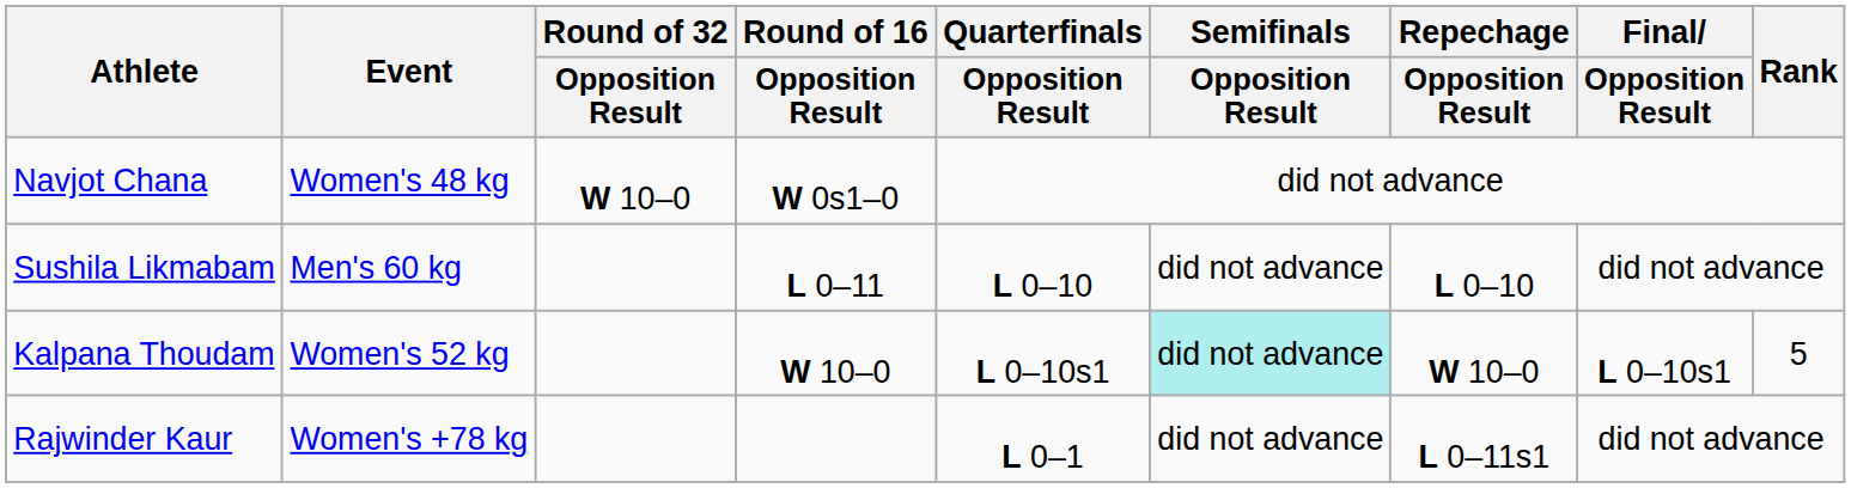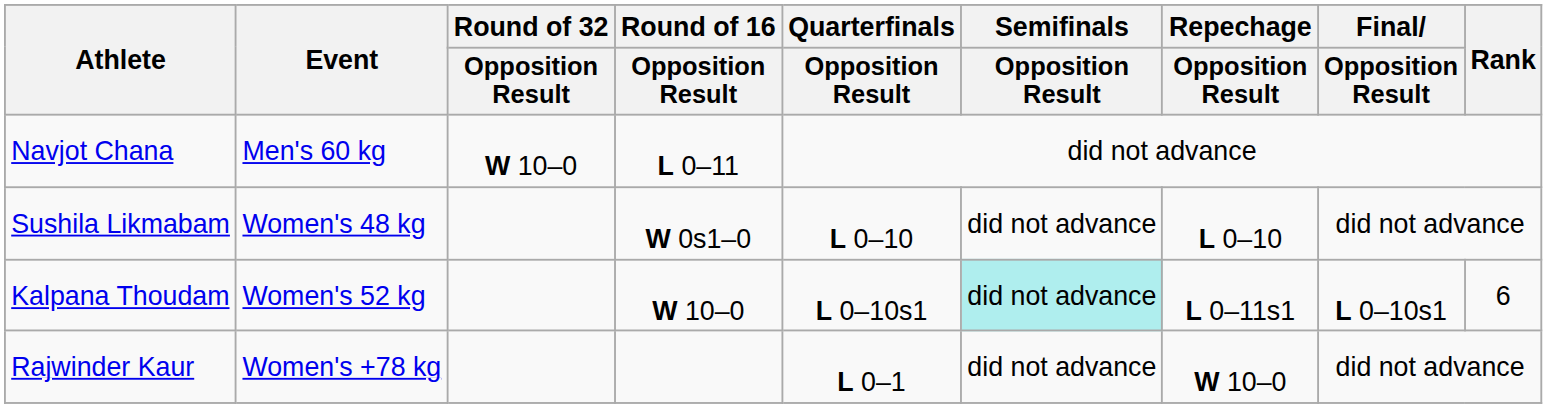Navjot Chana | Event: Women's 48 kg -> Men's 60 kg
Navjot Chana | Round of 16 / Opposition Result: W 0s1–0 -> L 0–11
Sushila Likmabam | Event: Men's 60 kg -> Women's 48 kg
Sushila Likmabam | Round of 16 / Opposition Result: L 0–11 -> W 0s1–0
Kalpana Thoudam | Repechage / Opposition Result: W 10–0 -> L 0–11s1
Kalpana Thoudam | Rank: 5 -> 6
Rajwinder Kaur | Repechage / Opposition Result: L 0–11s1 -> W 10–0
